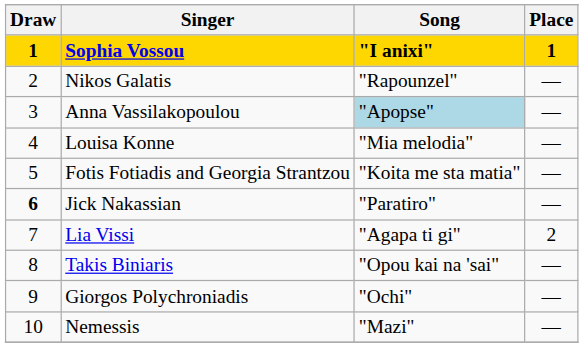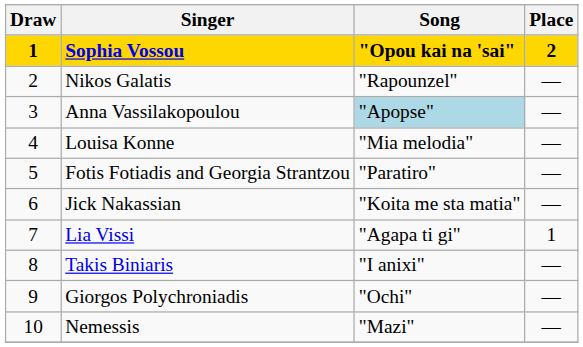Sophia Vossou | Song: "I anixi" -> "Opou kai na 'sai"
Sophia Vossou | Place: 1 -> 2
Fotis Fotiadis and Georgia Strantzou | Song: "Koita me sta matia" -> "Paratiro"
Jick Nakassian | Draw: bold -> normal
Jick Nakassian | Song: "Paratiro" -> "Koita me sta matia"
Lia Vissi | Place: 2 -> 1
Takis Biniaris | Song: "Opou kai na 'sai" -> "I anixi"
